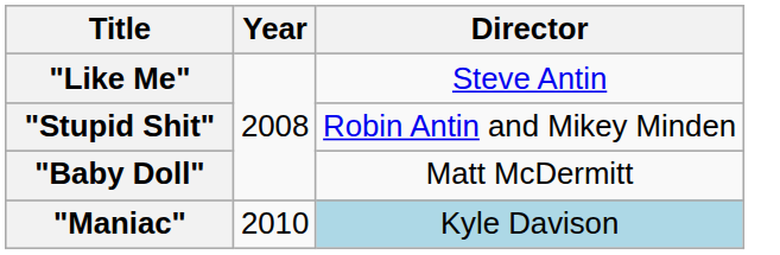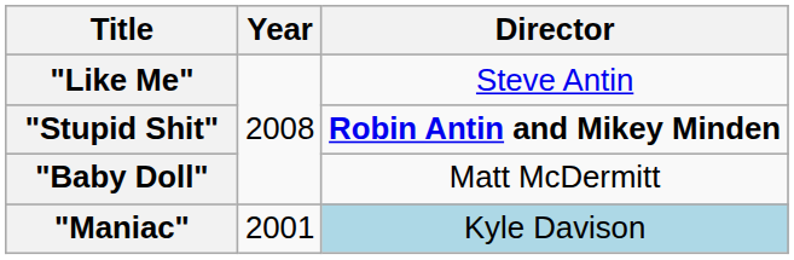"Stupid Shit" | Director: normal -> bold
"Maniac" | Year: 2010 -> 2001
